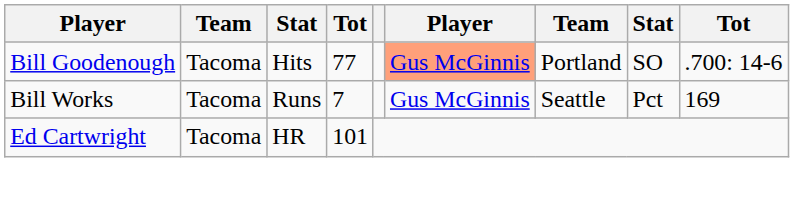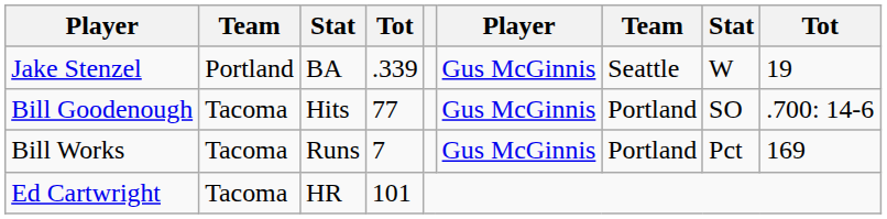+ row: Jake Stenzel | Portland | BA | .339 | Gus McGinnis | Seattle | W | 19
Bill Goodenough | column 6: lightsalmon background -> no background
Bill Works | column 7: Seattle -> Portland
